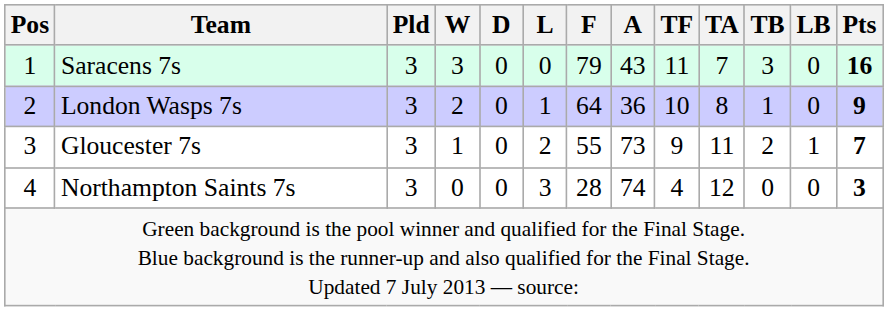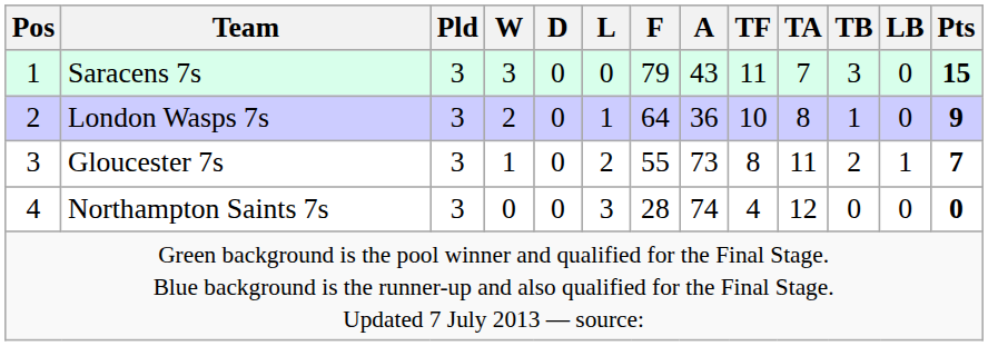Saracens 7s | Pts: 16 -> 15
Gloucester 7s | TF: 9 -> 8
Northampton Saints 7s | Pts: 3 -> 0
